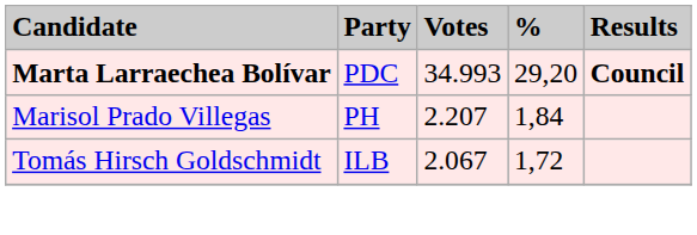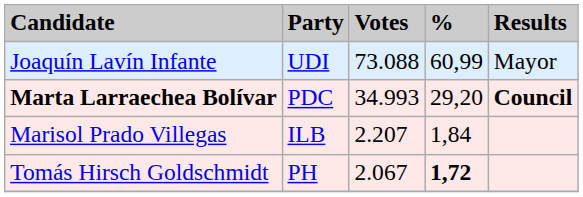+ row: Joaquín Lavín Infante | UDI | 73.088 | 60,99 | Mayor
Marisol Prado Villegas | Party: PH -> ILB
Tomás Hirsch Goldschmidt | Party: ILB -> PH
Tomás Hirsch Goldschmidt | %: normal -> bold
